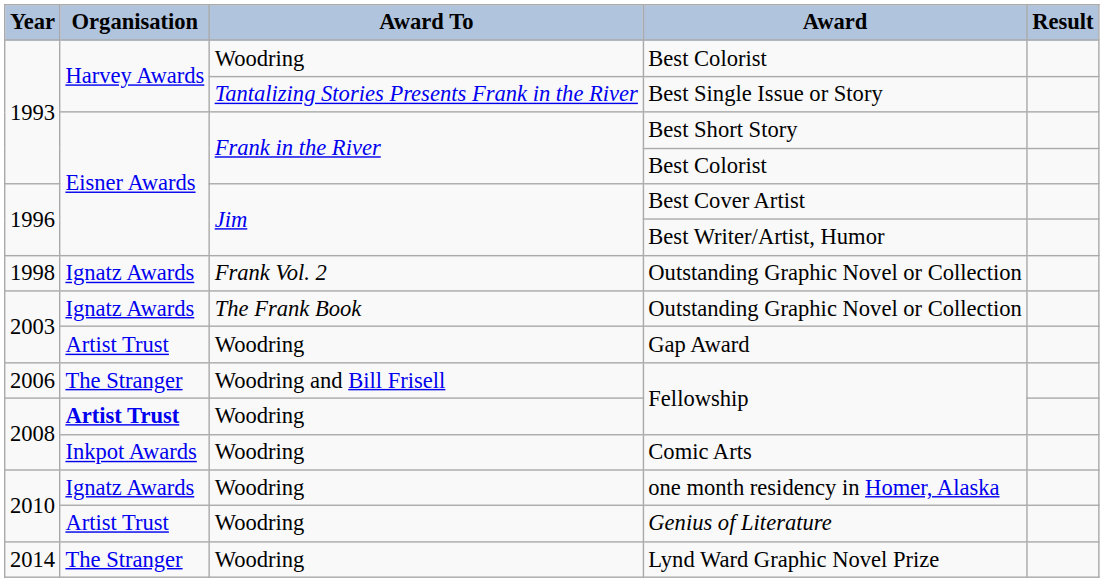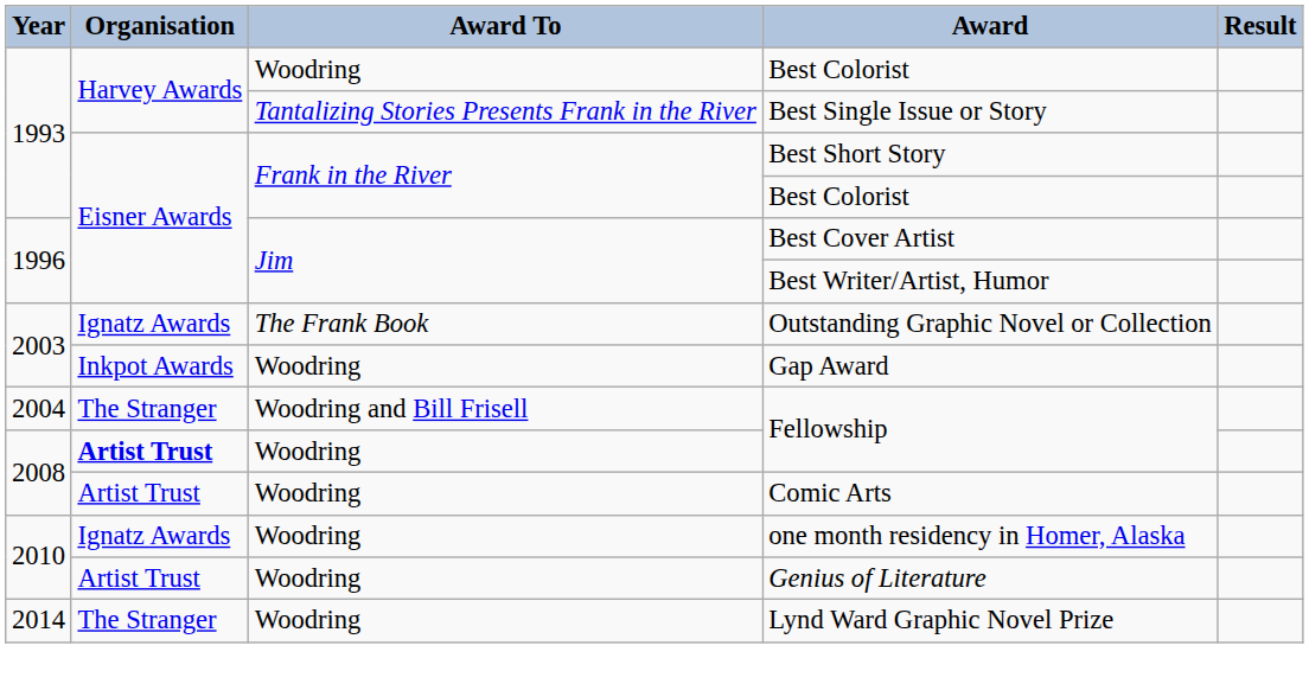- row: 1998 | Ignatz Awards | Frank Vol. 2 | Outstanding Graphic Novel or Collection
Gap Award | Organisation: Artist Trust -> Inkpot Awards
Woodring and Bill Frisell / Fellowship | Year: 2006 -> 2004
Comic Arts | Organisation: Inkpot Awards -> Artist Trust
